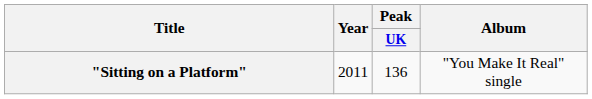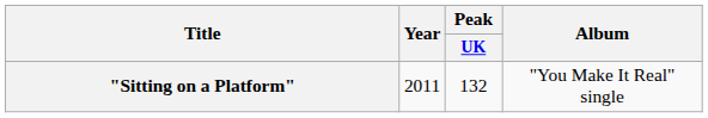"Sitting on a Platform" | Peak / UK: 136 -> 132
